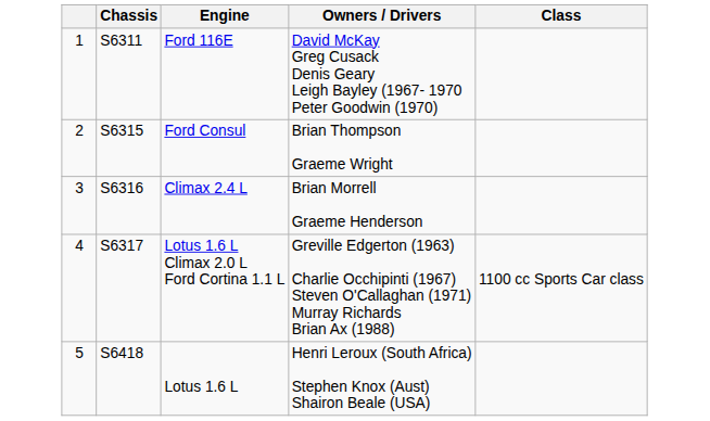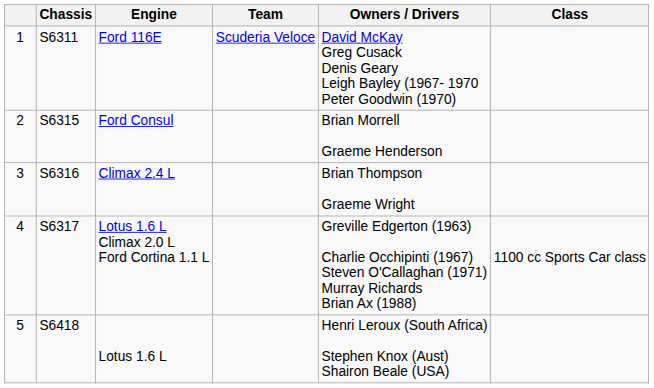+ column: Team | Scuderia Veloce
Ford Consul | Owners / Drivers: Brian Thompson Graeme Wright -> Brian Morrell Graeme Henderson
Climax 2.4 L | Owners / Drivers: Brian Morrell Graeme Henderson -> Brian Thompson Graeme Wright
